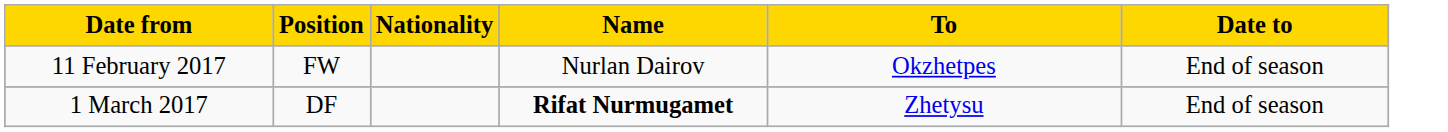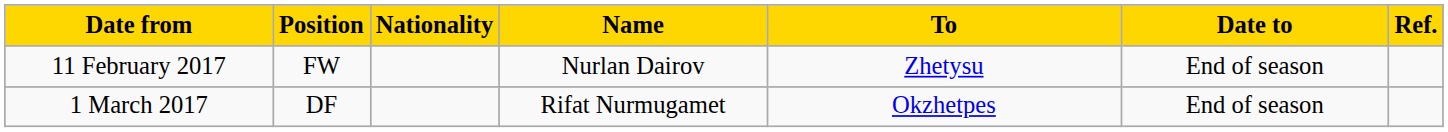+ column: Ref.
11 February 2017 | To: Okzhetpes -> Zhetysu
1 March 2017 | Name: bold -> normal
1 March 2017 | To: Zhetysu -> Okzhetpes
